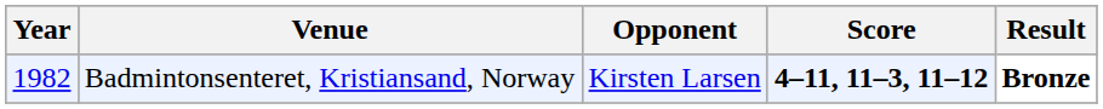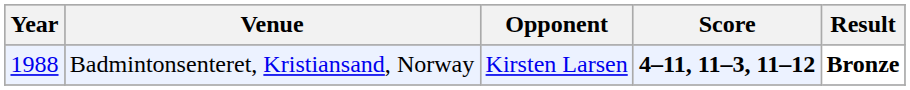Badmintonsenteret, Kristiansand, Norway | Year: 1982 -> 1988
